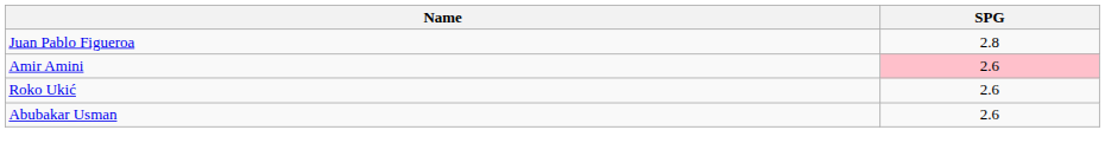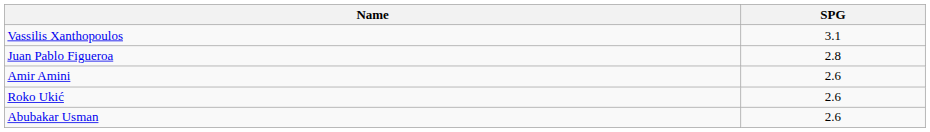+ row: Vassilis Xanthopoulos | 3.1
Amir Amini | SPG: pink background -> no background
